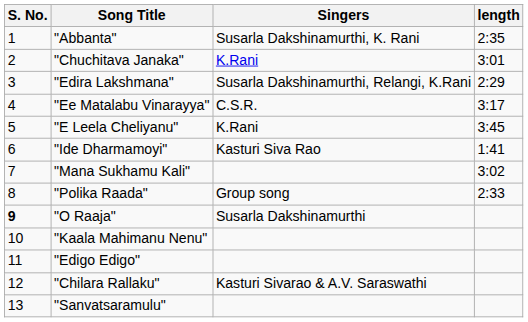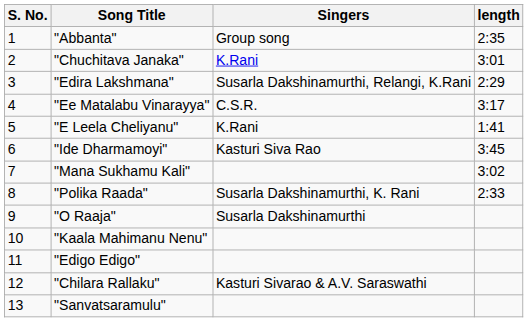"Abbanta" | Singers: Susarla Dakshinamurthi, K. Rani -> Group song
"E Leela Cheliyanu" | length: 3:45 -> 1:41
"Ide Dharmamoyi" | length: 1:41 -> 3:45
"Polika Raada" | Singers: Group song -> Susarla Dakshinamurthi, K. Rani
"O Raaja" | S. No.: bold -> normal
